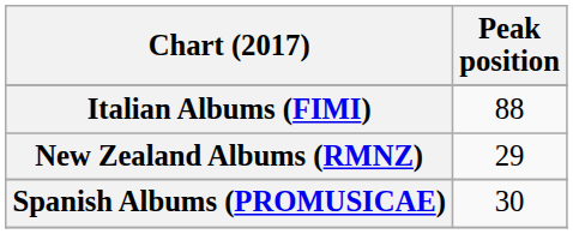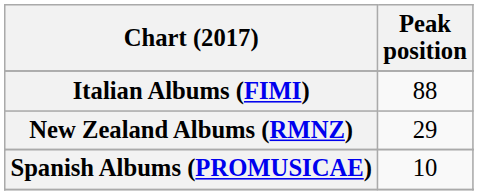Spanish Albums (PROMUSICAE) | Peak position: 30 -> 10
